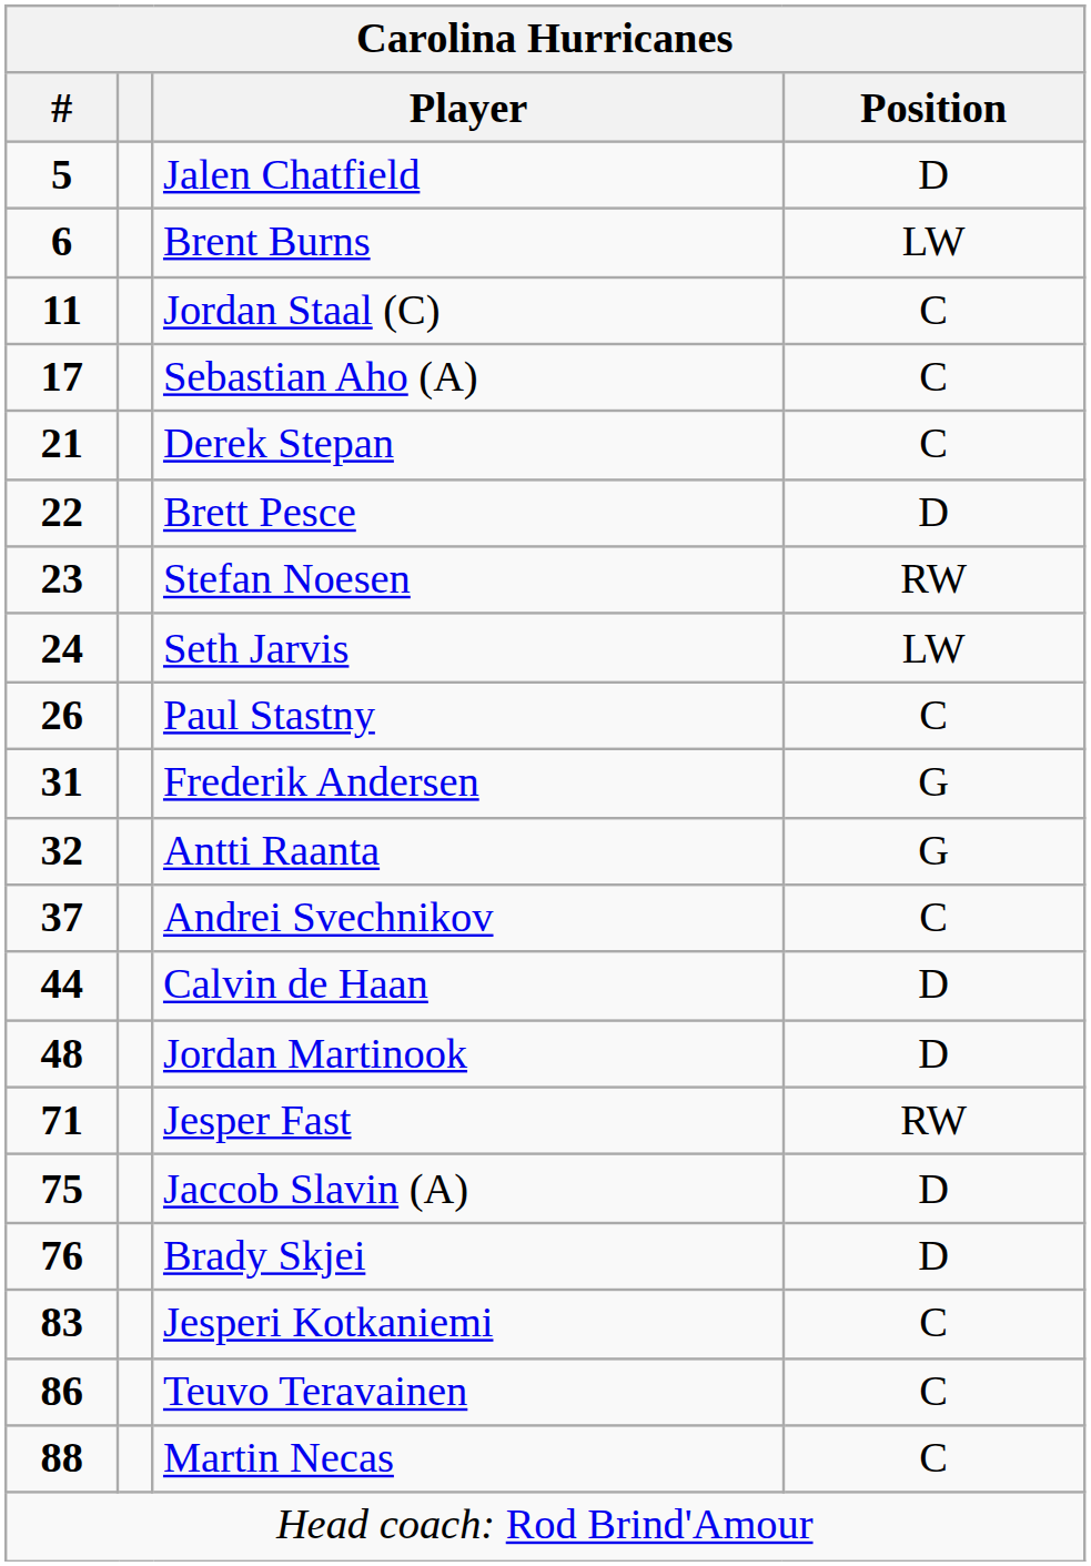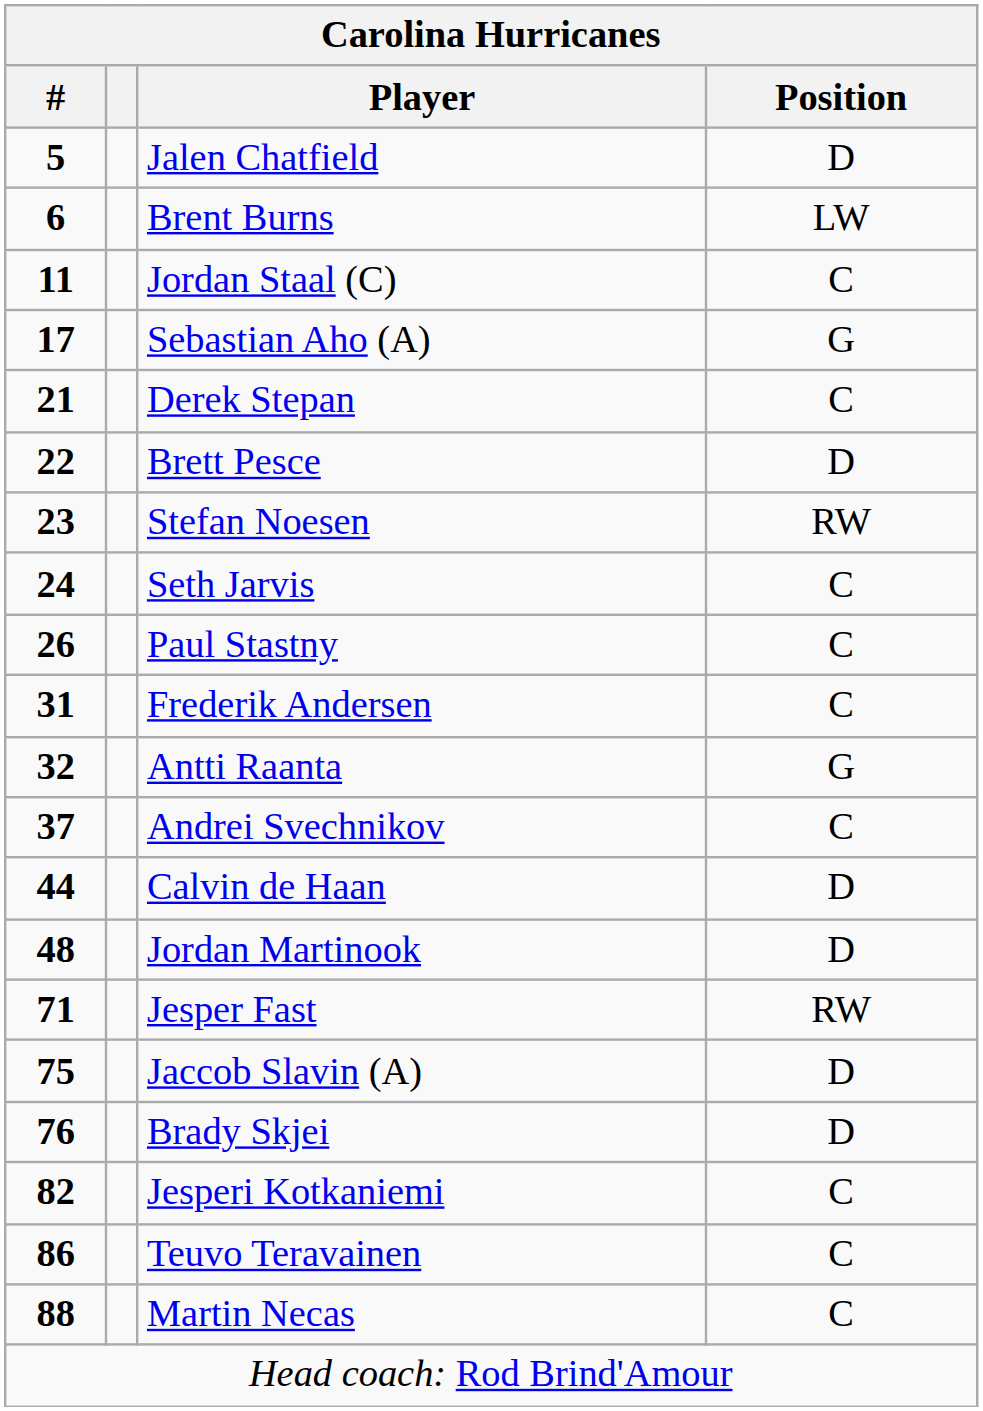Sebastian Aho (A) | Position: C -> G
Seth Jarvis | Position: LW -> C
Frederik Andersen | Position: G -> C
Jesperi Kotkaniemi | #: 83 -> 82
